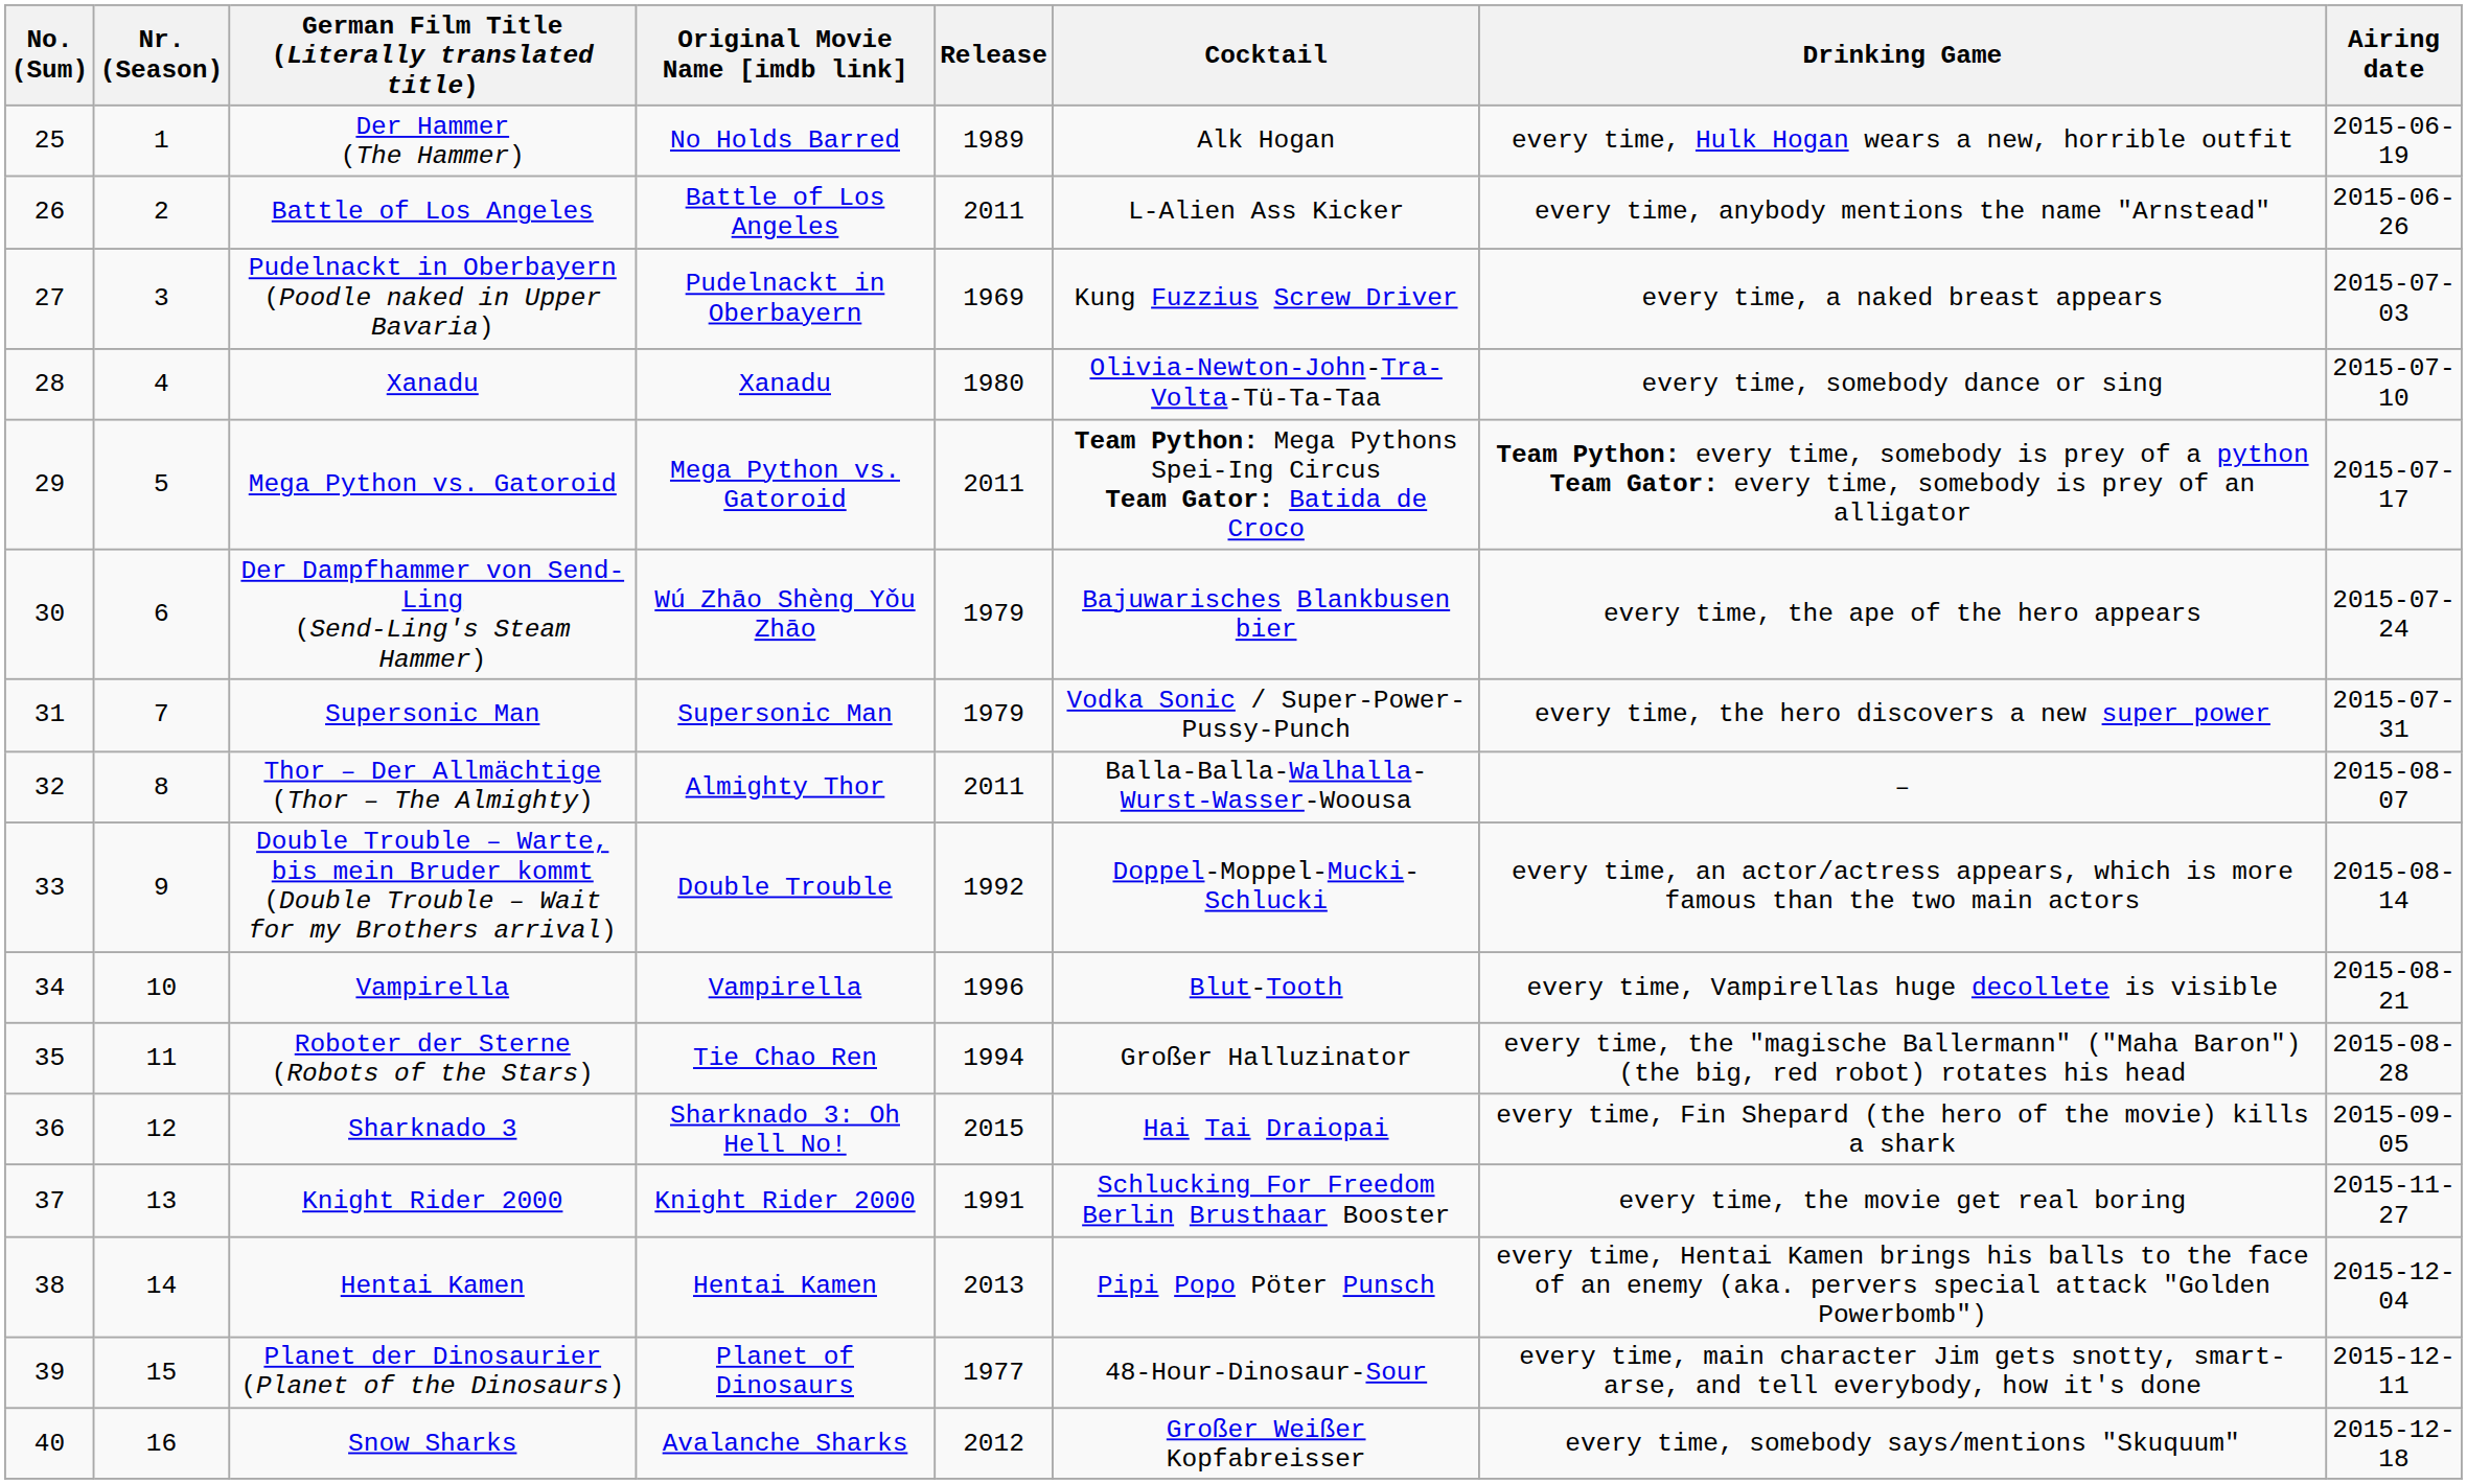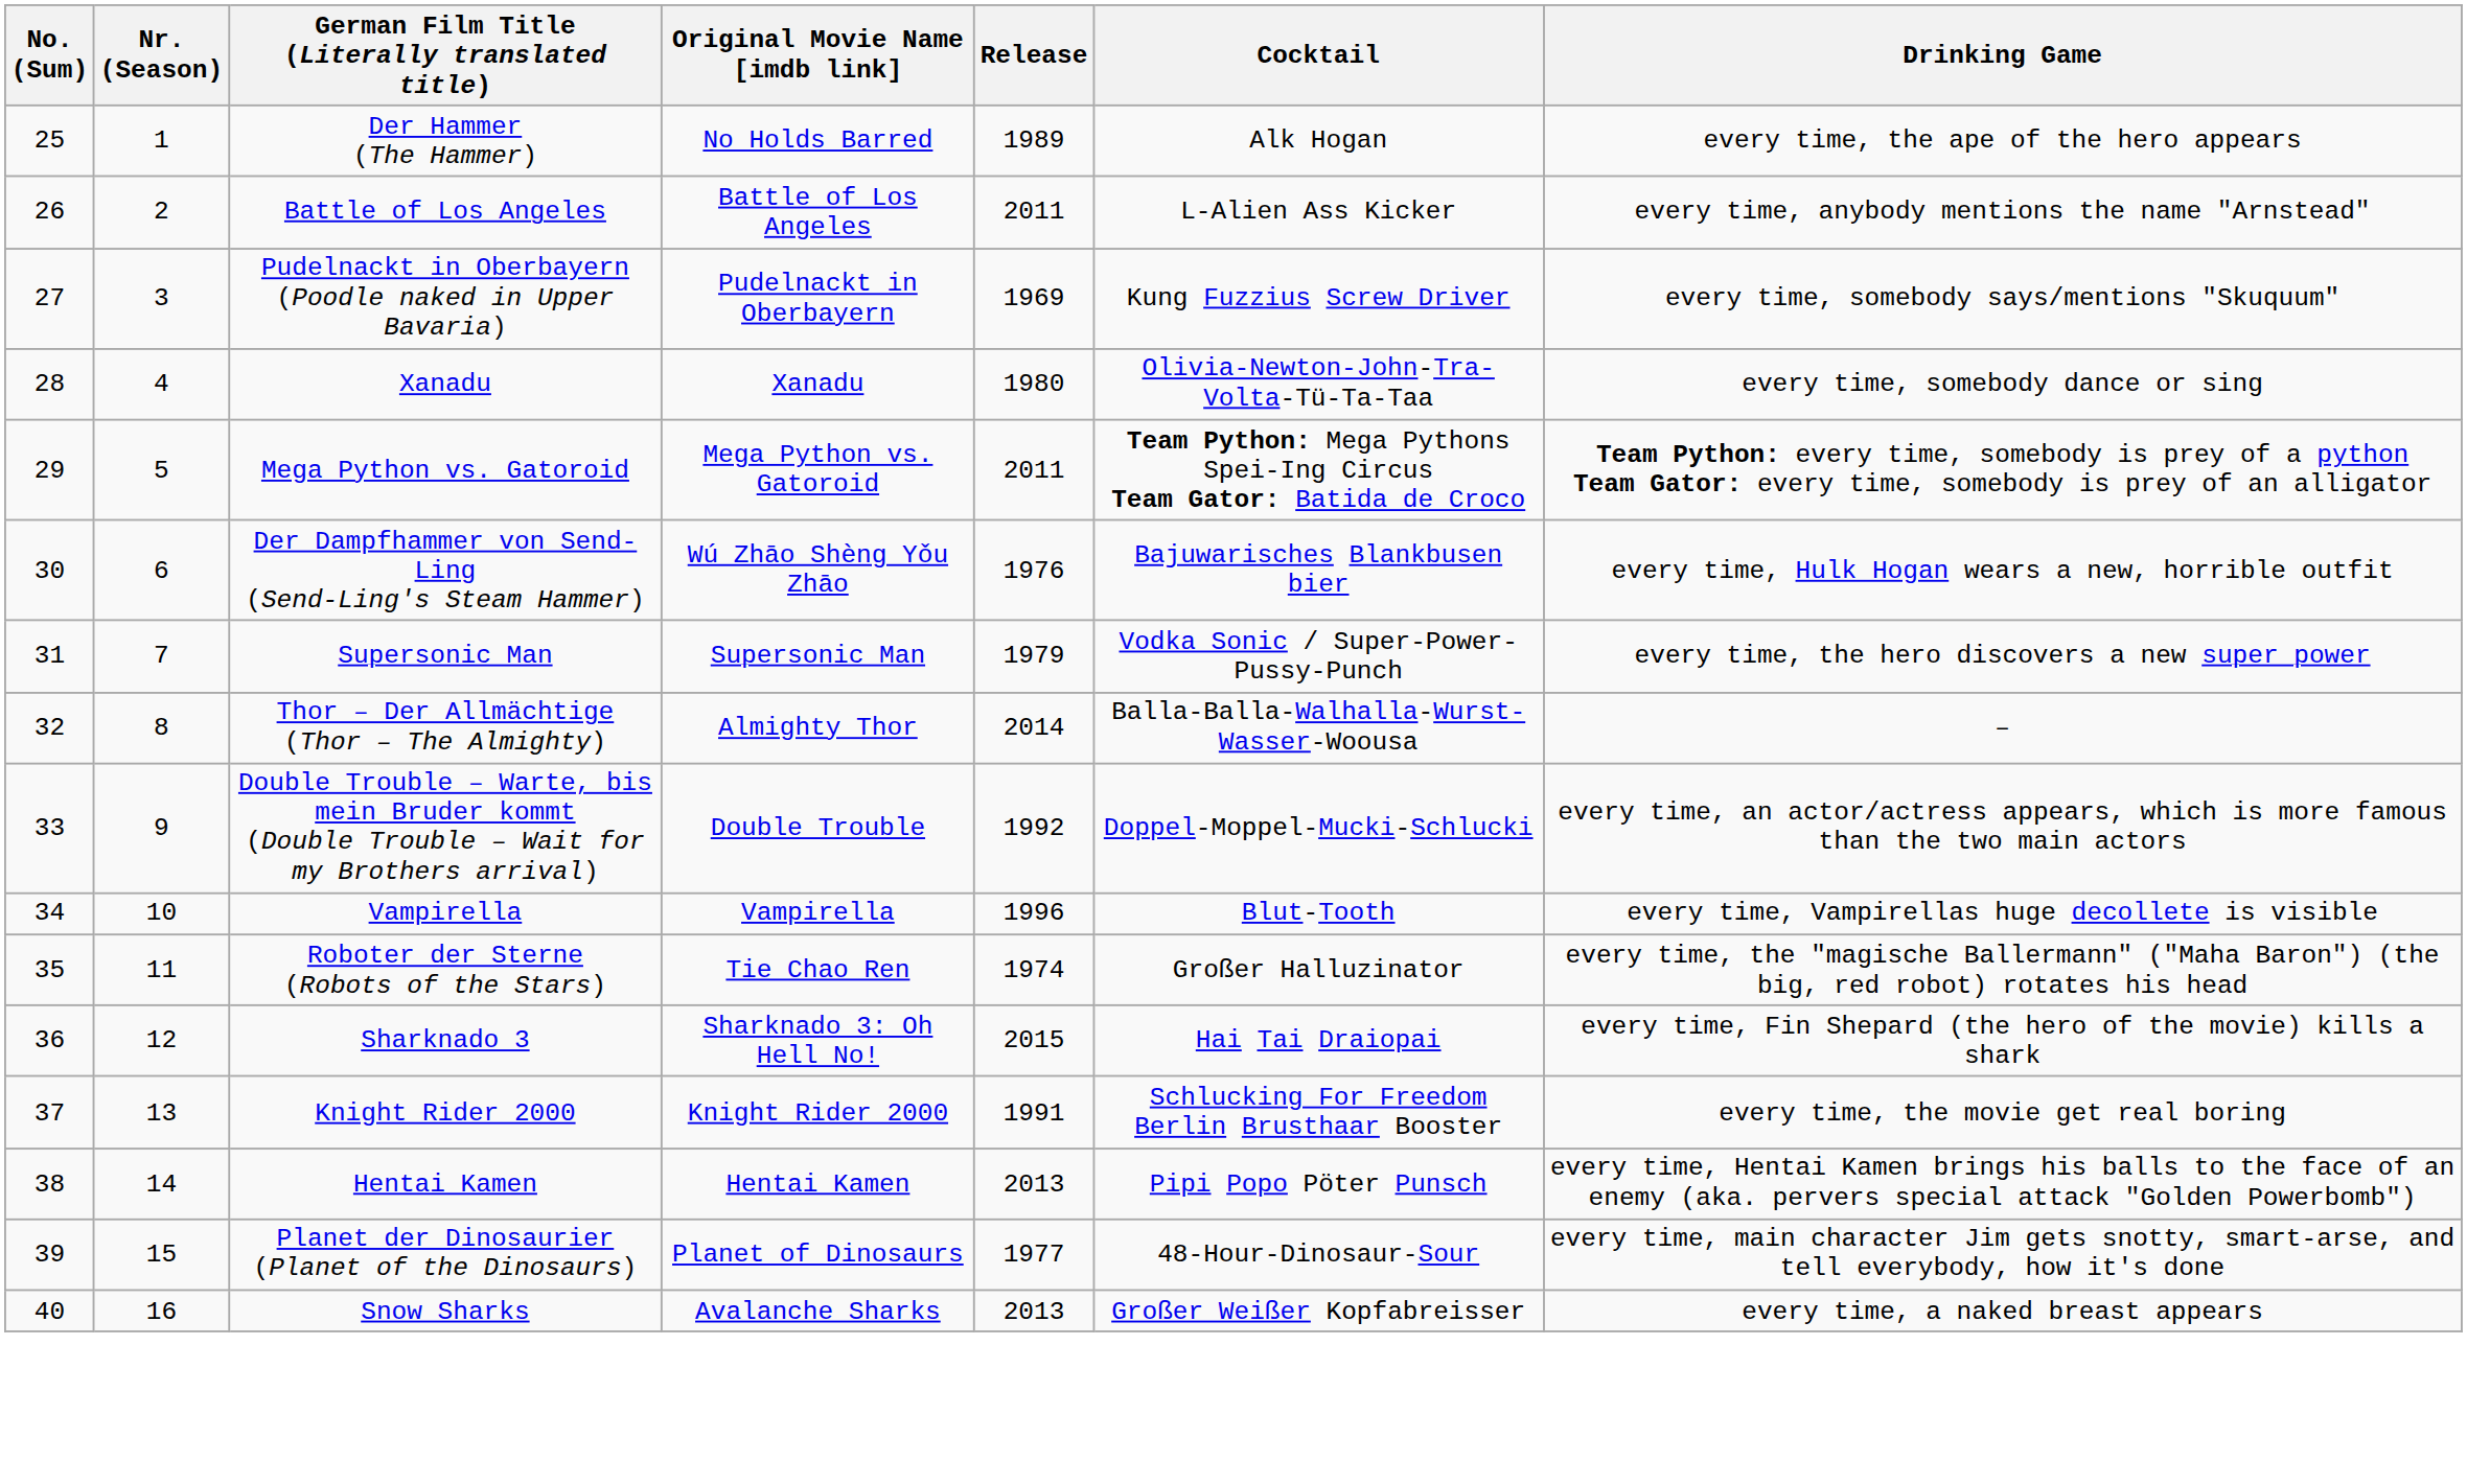- column: Airing date | 2015-06-19 | 2015-06-26 | 2015-07-03 | 2015-07-10 | 2015-07-17 | 2015-07-24 | 2015-07-31 | 2015-08-07 | 2015-08-14 | 2015-08-21 | 2015-08-28 | 2015-09-05 | 2015-11-27 | 2015-12-04 | 2015-12-11 | 2015-12-18
Der Hammer (The Hammer) | Drinking Game: every time, Hulk Hogan wears a new, horrible outfit -> every time, the ape of the hero appears
Pudelnackt in Oberbayern (Poodle naked in Upper Bavaria) | Drinking Game: every time, a naked breast appears -> every time, somebody says/mentions "Skuquum"
Der Dampfhammer von Send-Ling (Send-Ling's Steam Hammer) | Release: 1979 -> 1976
Der Dampfhammer von Send-Ling (Send-Ling's Steam Hammer) | Drinking Game: every time, the ape of the hero appears -> every time, Hulk Hogan wears a new, horrible outfit
Thor – Der Allmächtige (Thor – The Almighty) | Release: 2011 -> 2014
Roboter der Sterne (Robots of the Stars) | Release: 1994 -> 1974
Snow Sharks | Release: 2012 -> 2013
Snow Sharks | Drinking Game: every time, somebody says/mentions "Skuquum" -> every time, a naked breast appears
